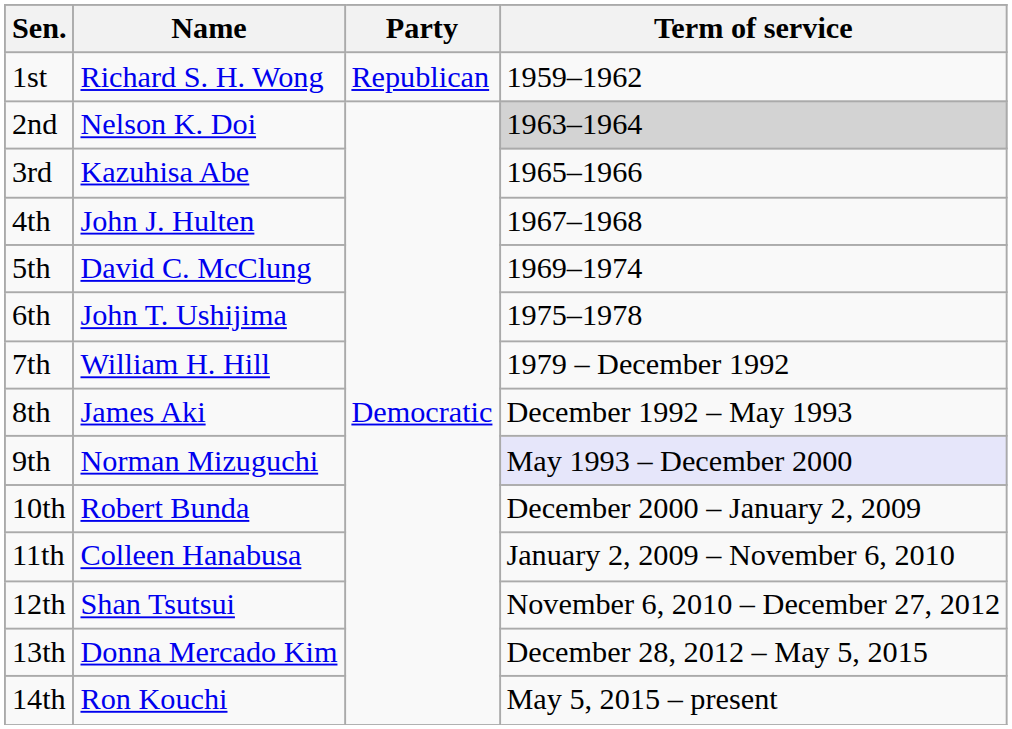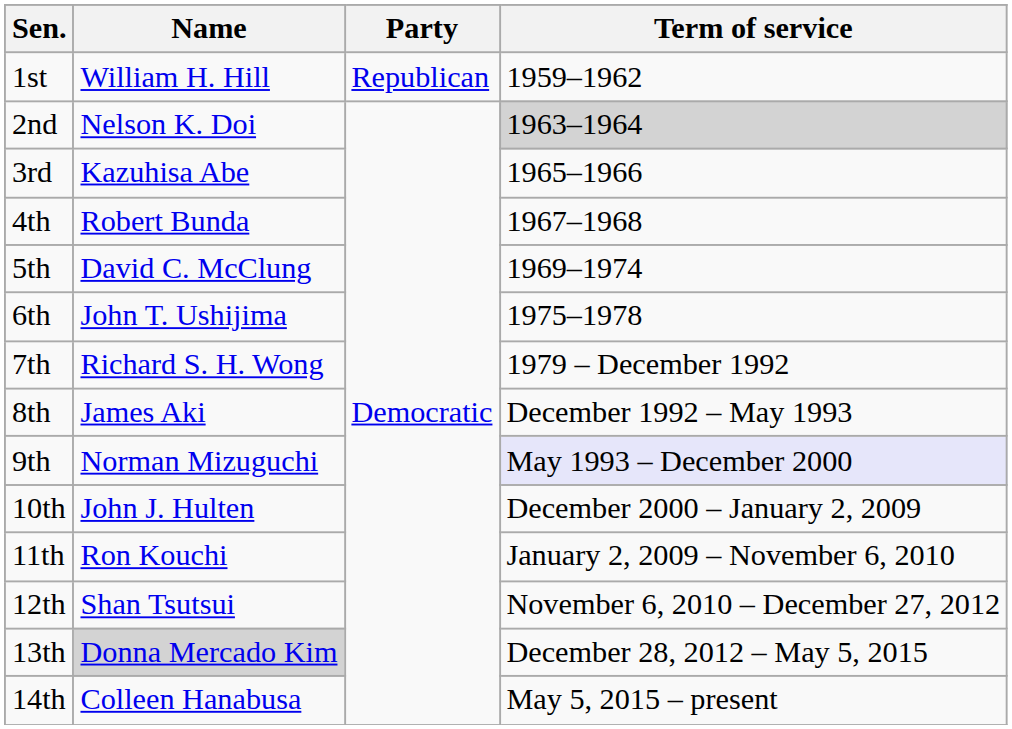1st | Name: Richard S. H. Wong -> William H. Hill
4th | Name: John J. Hulten -> Robert Bunda
7th | Name: William H. Hill -> Richard S. H. Wong
10th | Name: Robert Bunda -> John J. Hulten
11th | Name: Colleen Hanabusa -> Ron Kouchi
13th | Name: no background -> lightgrey background
14th | Name: Ron Kouchi -> Colleen Hanabusa
